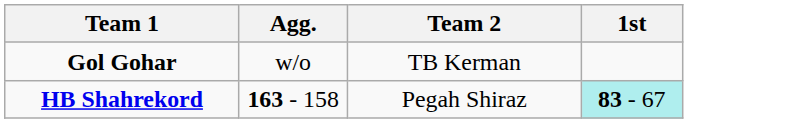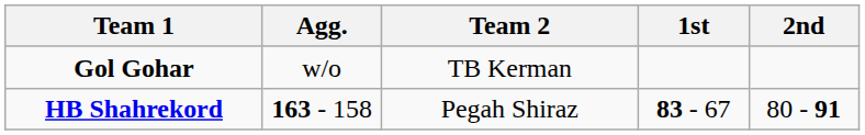+ column: 2nd | 80 - 91
HB Shahrekord | 1st: paleturquoise background -> no background
